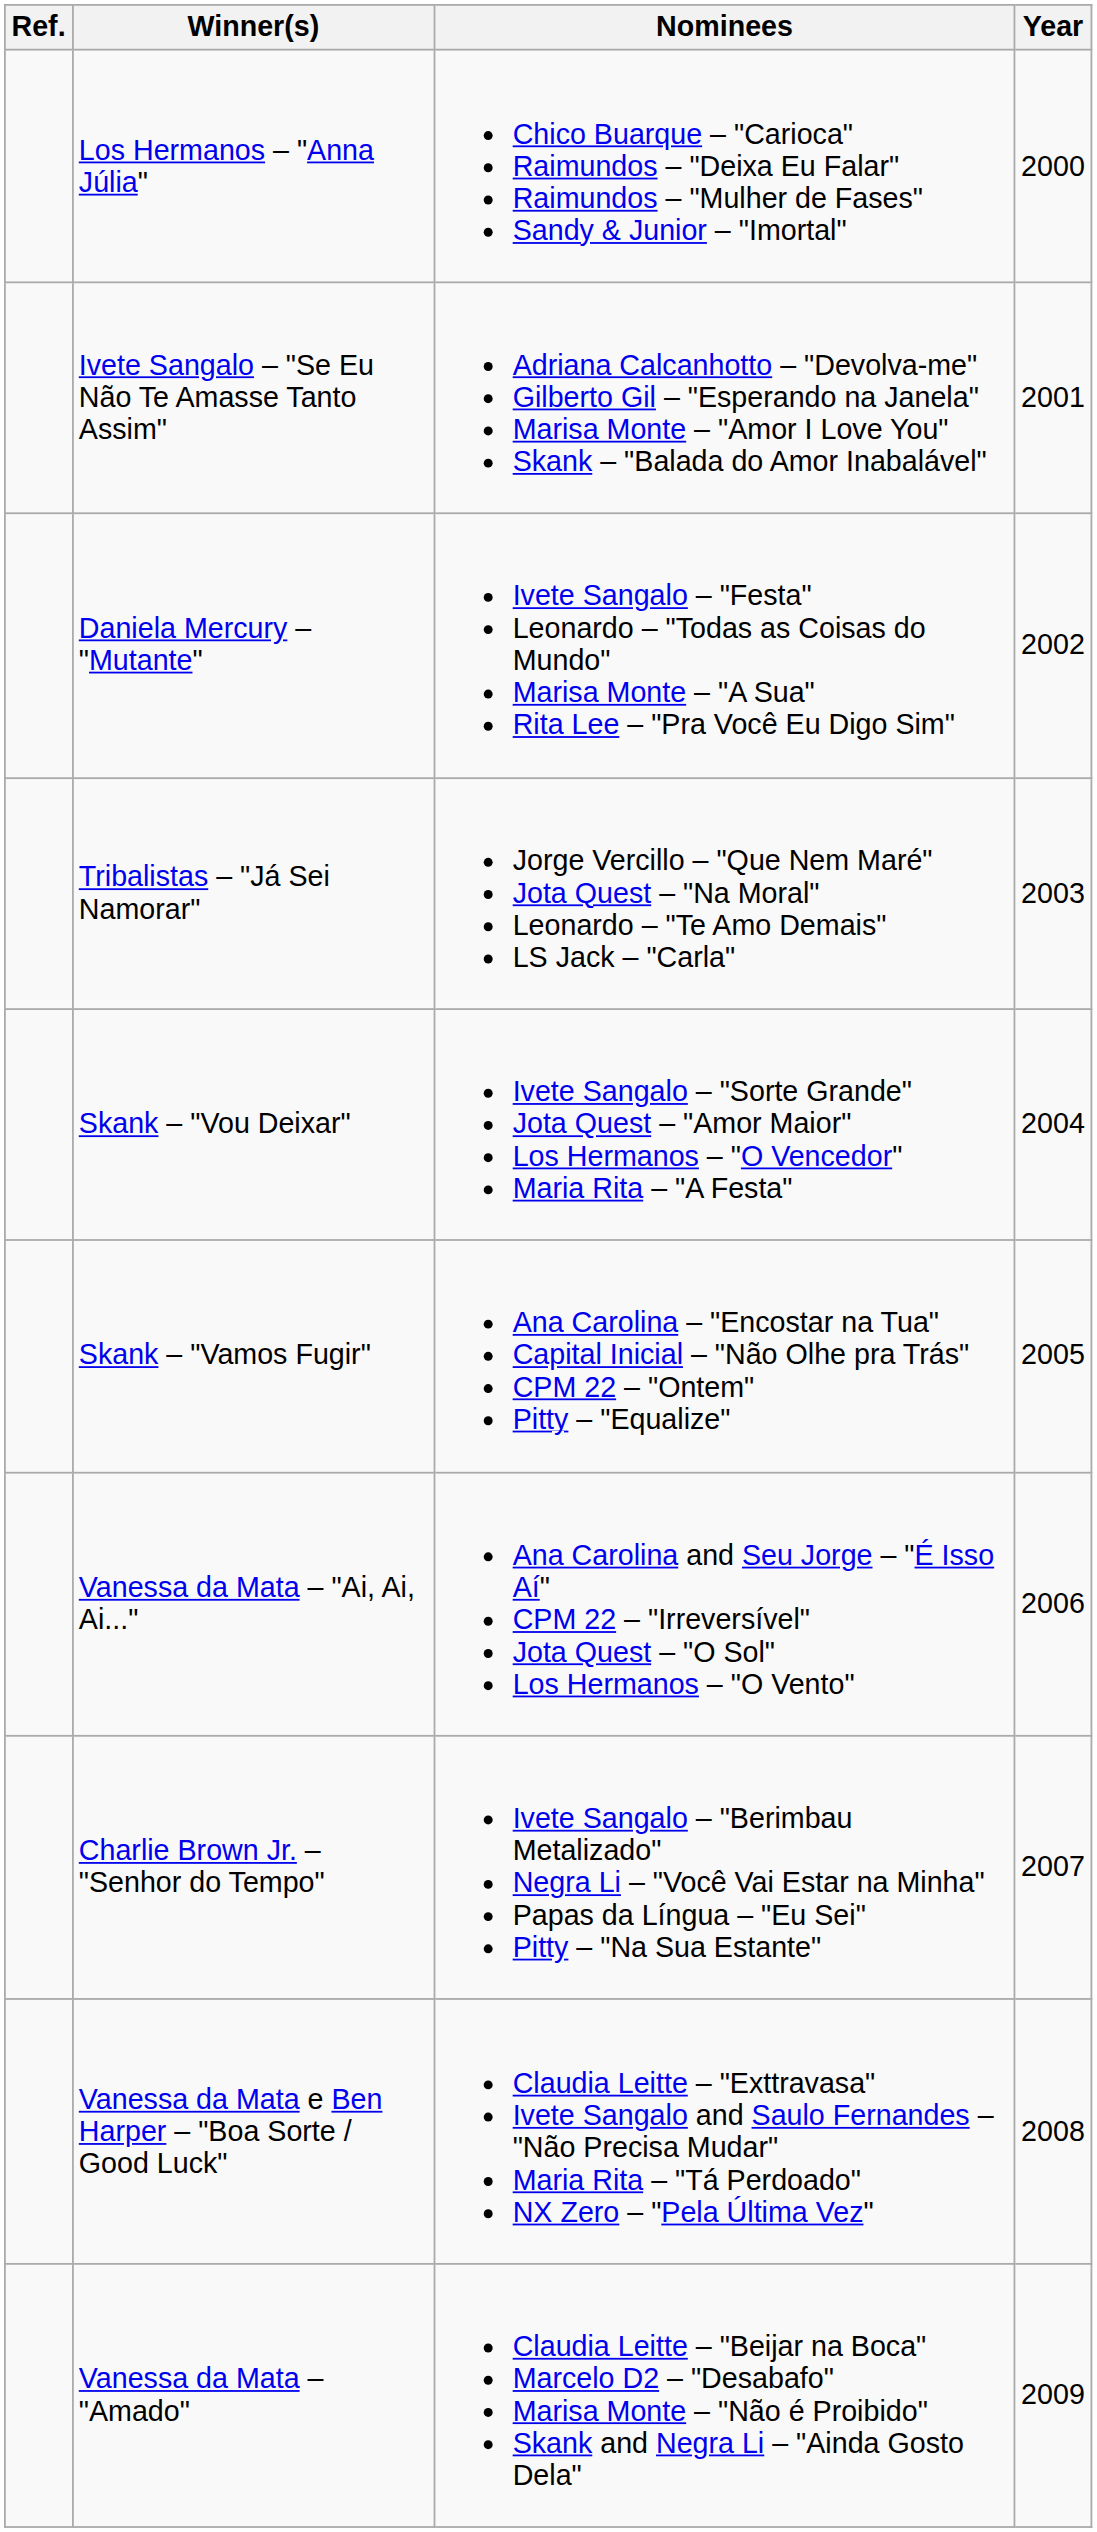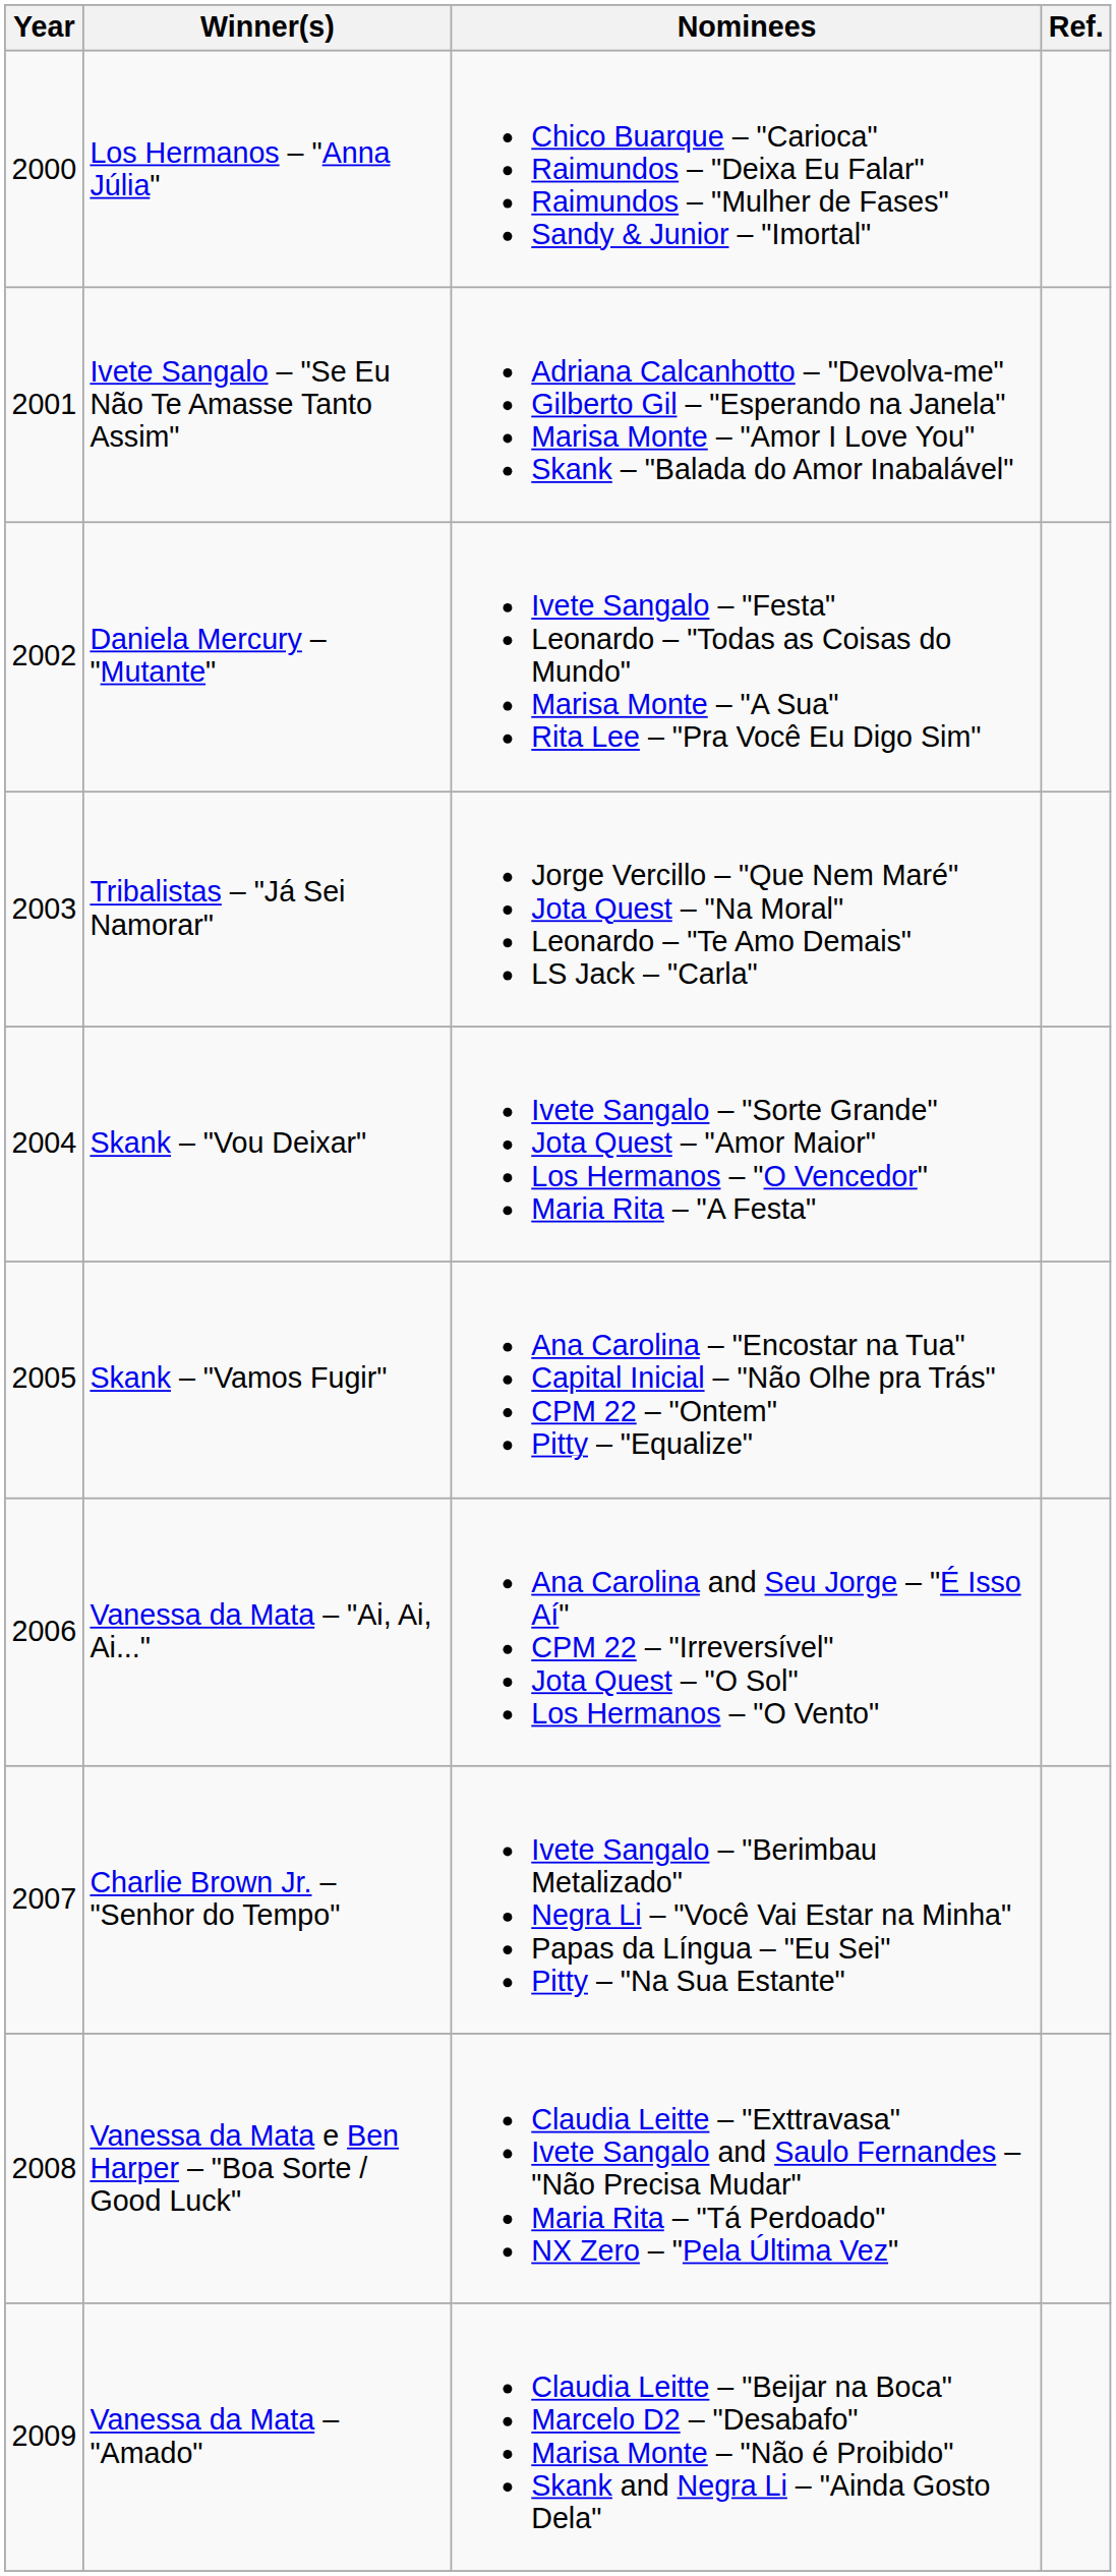columns swapped: Year <-> Ref.
